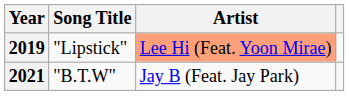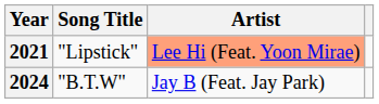"Lipstick" | Year: 2019 -> 2021
"B.T.W" | Year: 2021 -> 2024
